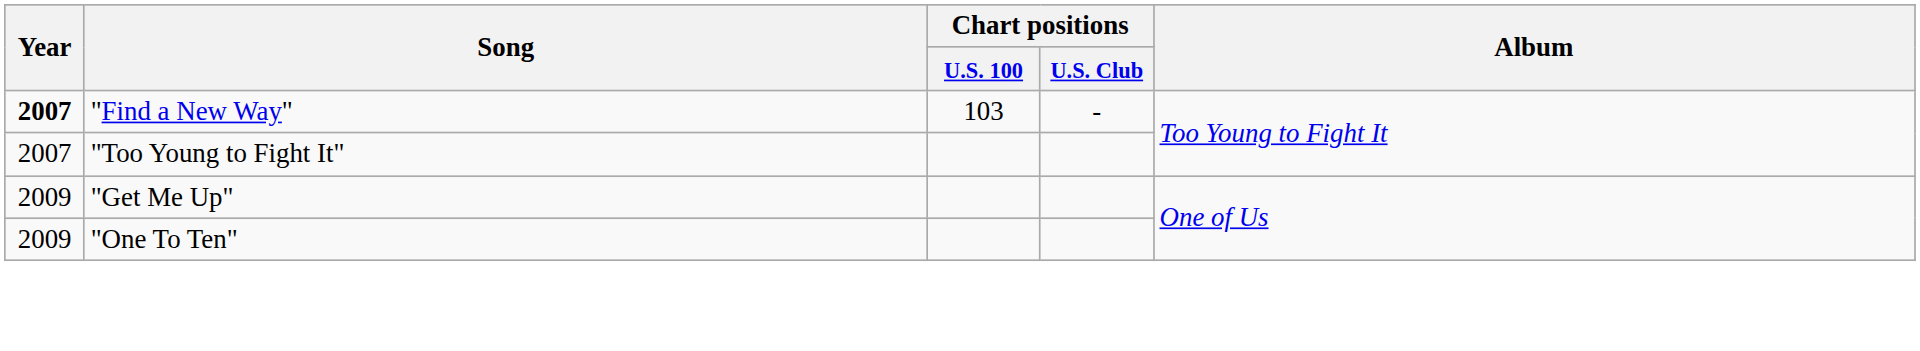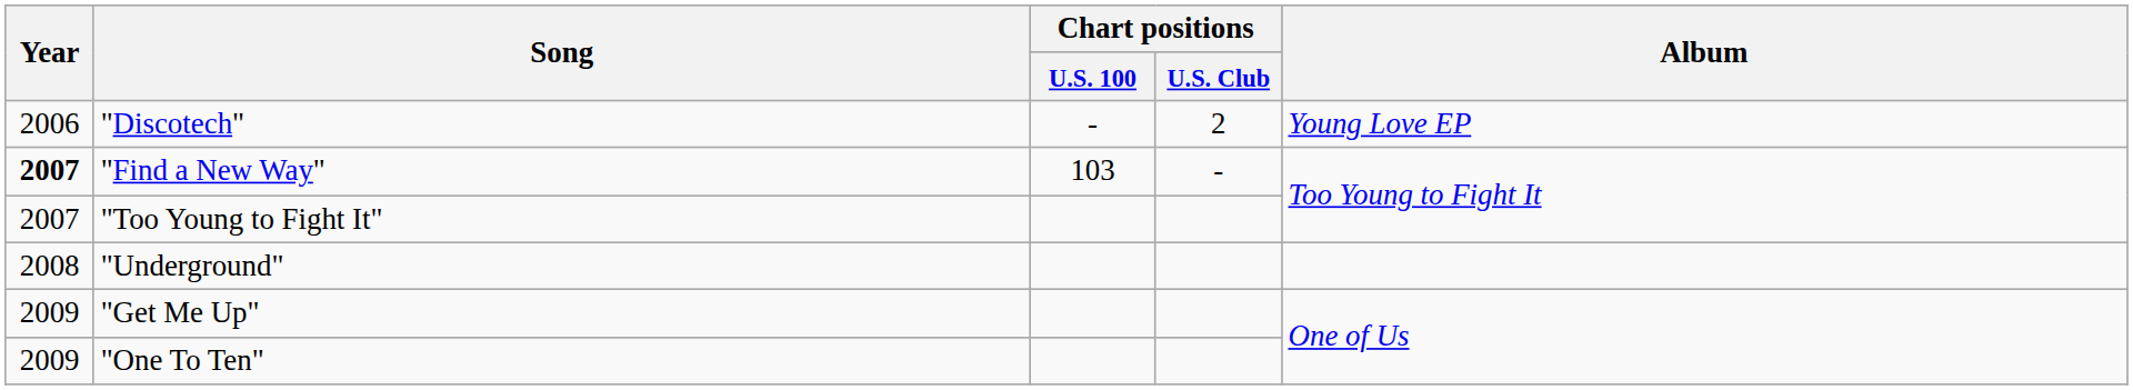+ row: 2006 | "Discotech" | - | 2 | Young Love EP
+ row: 2008 | "Underground"
